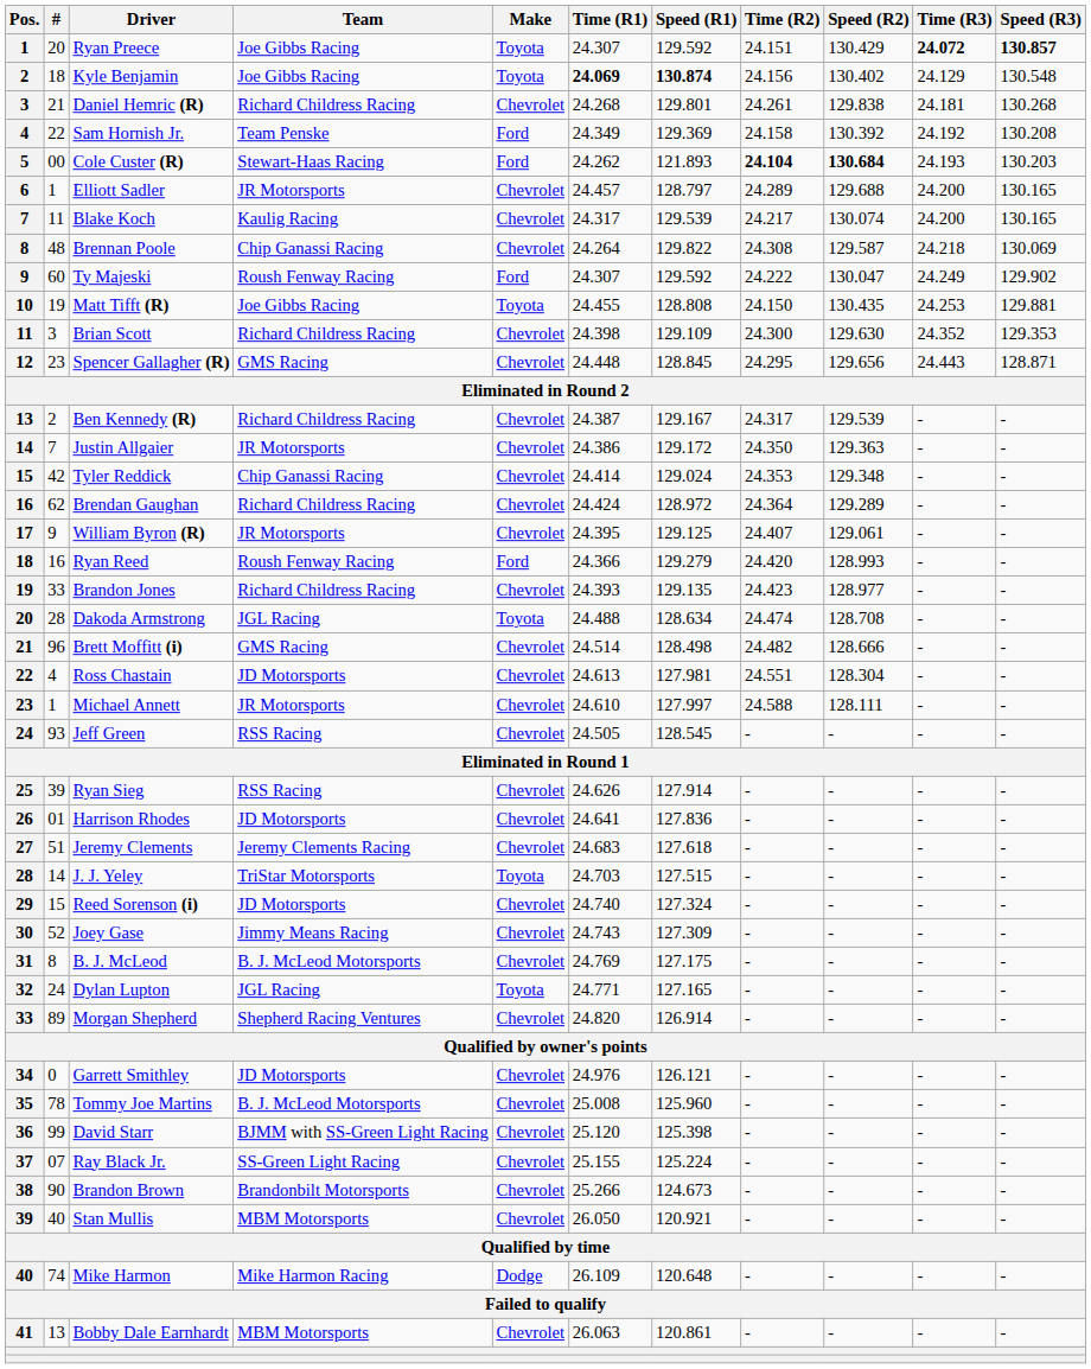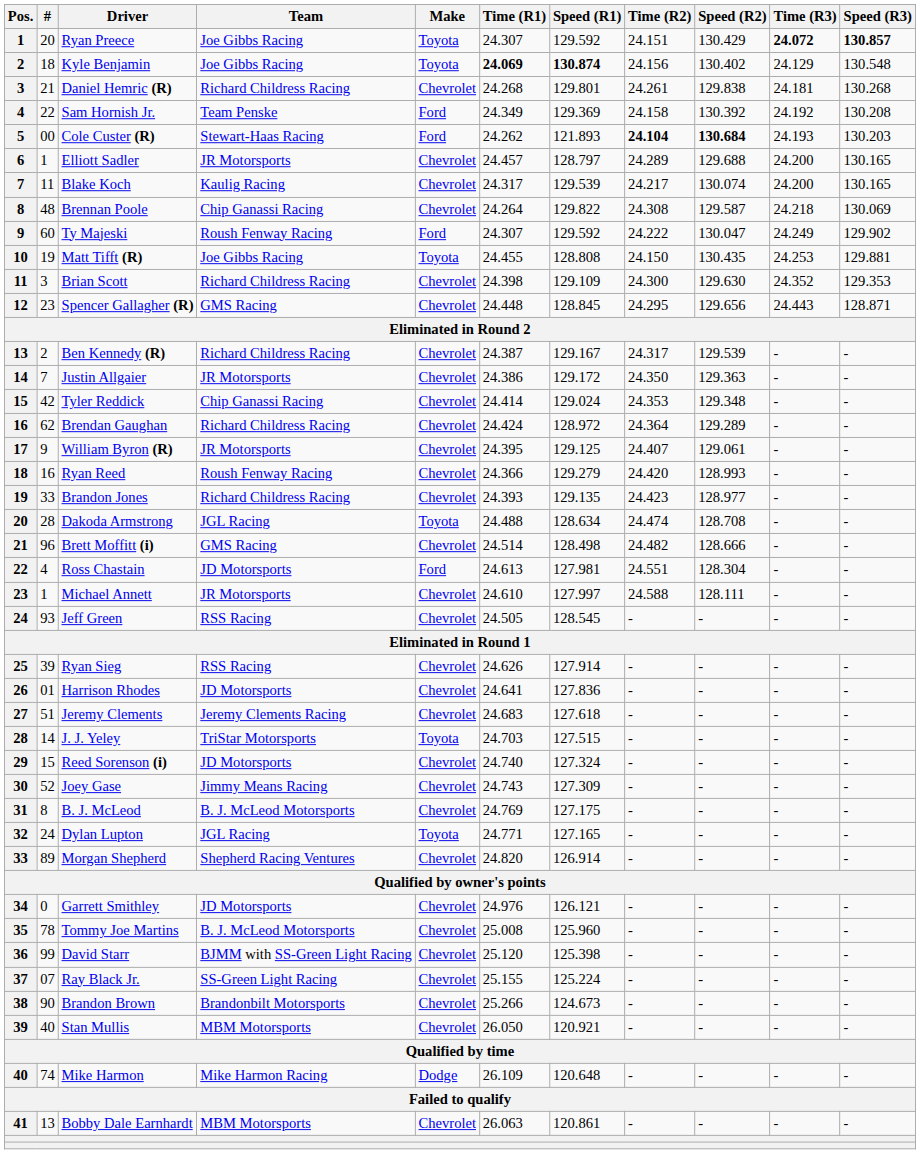Ryan Reed | Make: Ford -> Chevrolet
Ross Chastain | Make: Chevrolet -> Ford
